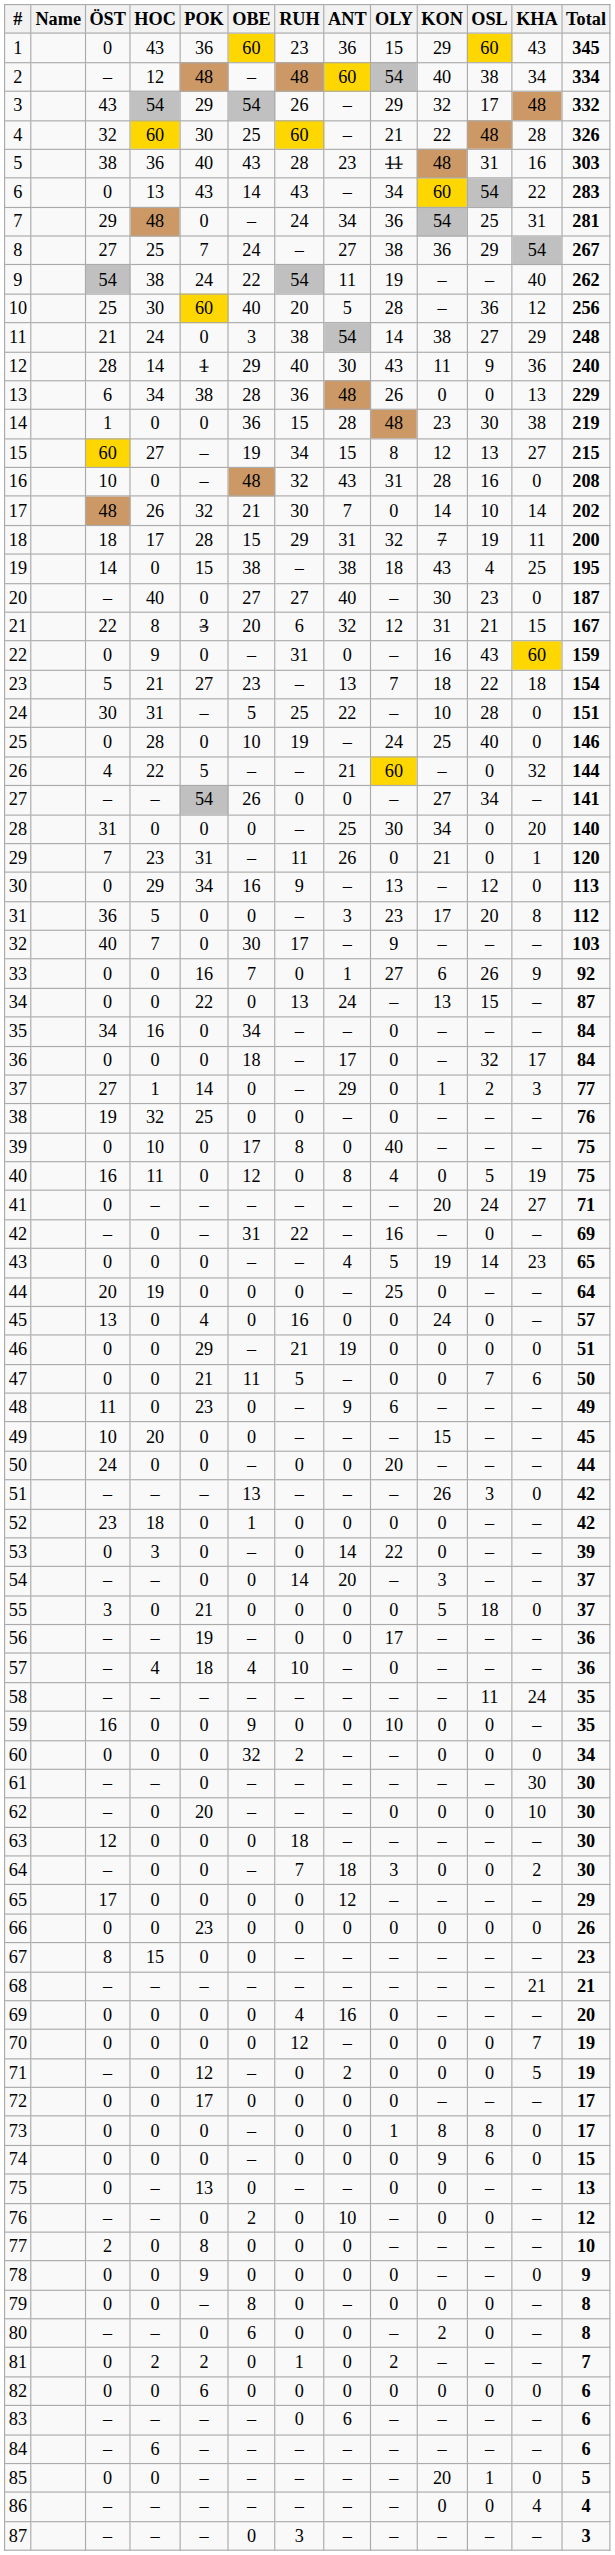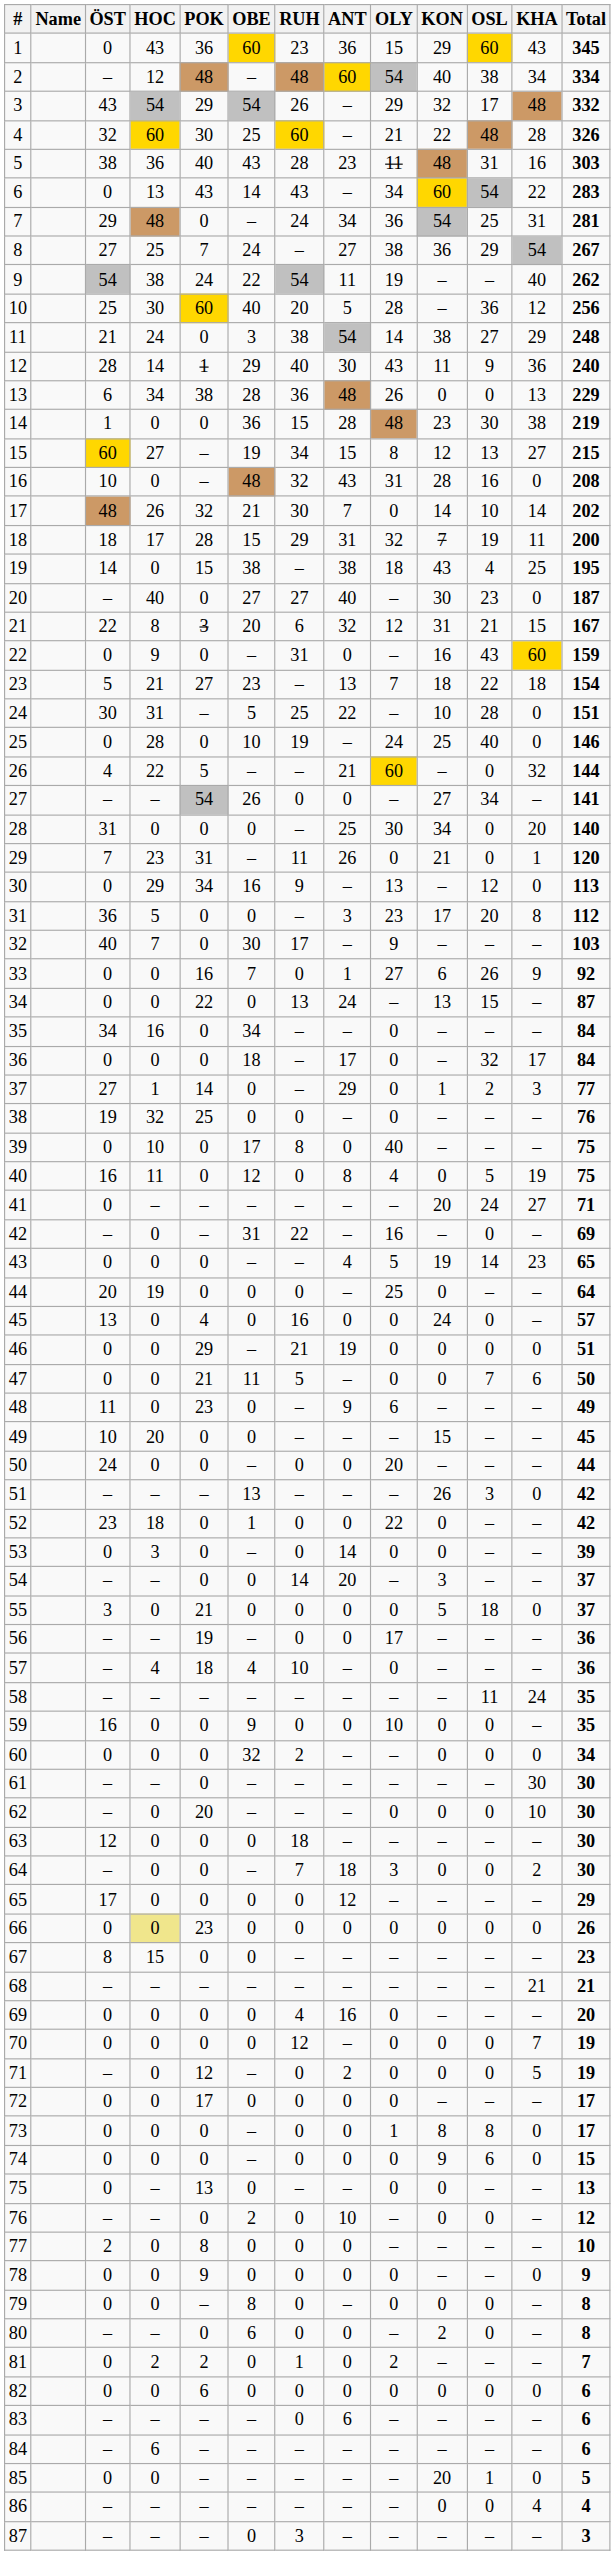52 | OLY: 0 -> 22
53 | OLY: 22 -> 0
66 | HOC: no background -> khaki background
